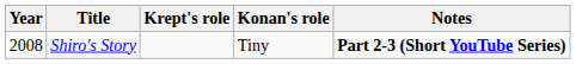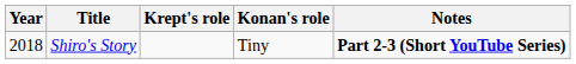Shiro's Story | Year: 2008 -> 2018
